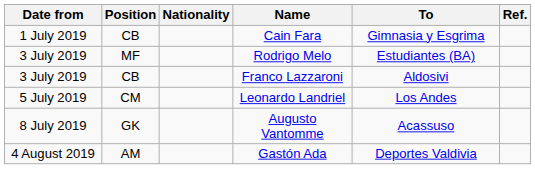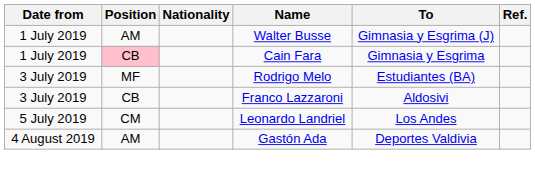+ row: 1 July 2019 | AM | Walter Busse | Gimnasia y Esgrima (J)
Cain Fara | Position: no background -> pink background
- row: 8 July 2019 | GK | Augusto Vantomme | Acassuso
